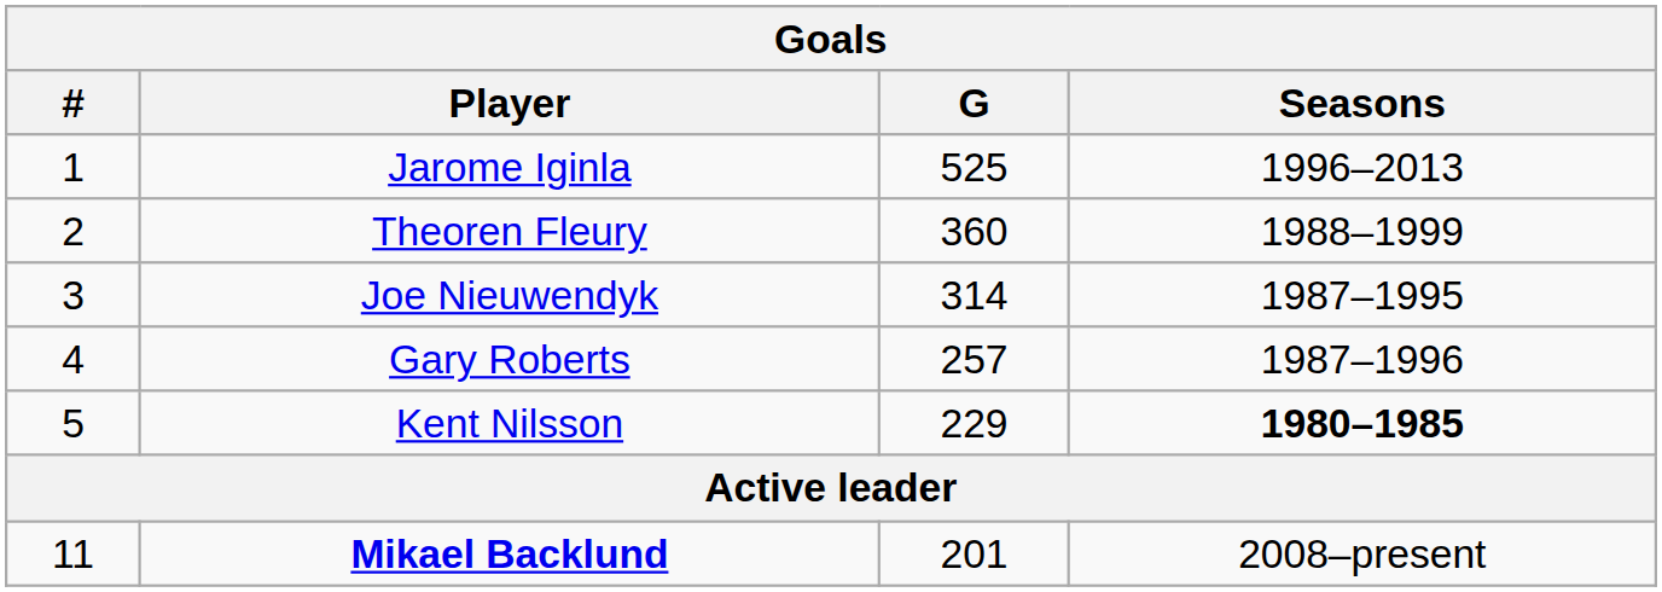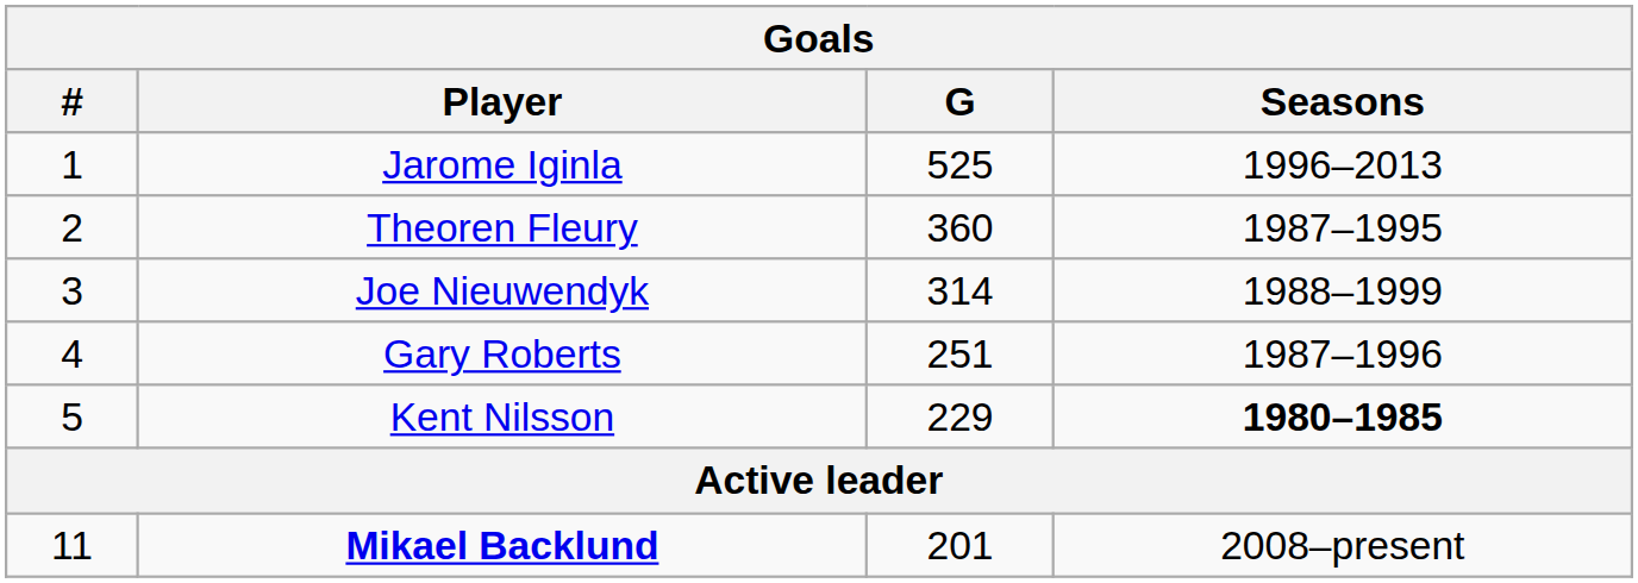Theoren Fleury | Seasons: 1988–1999 -> 1987–1995
Joe Nieuwendyk | Seasons: 1987–1995 -> 1988–1999
Gary Roberts | G: 257 -> 251
